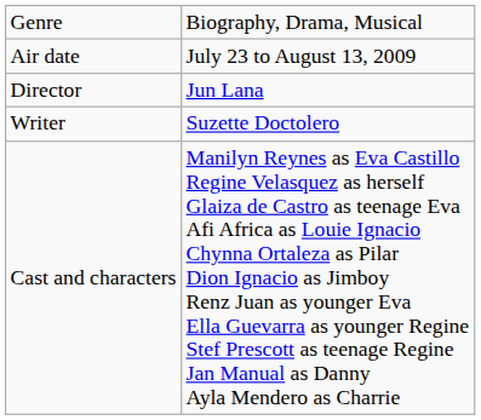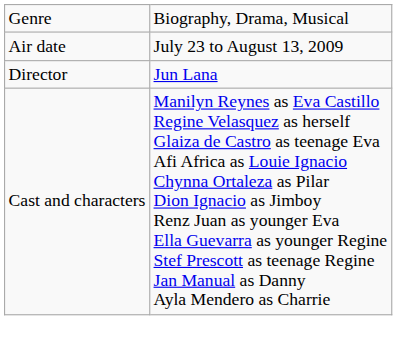- row: Writer | Suzette Doctolero
